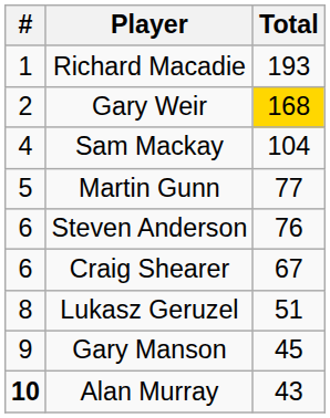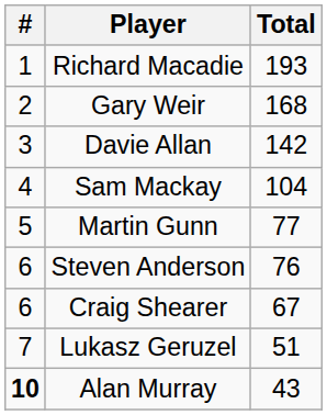Gary Weir | Total: gold background -> no background
+ row: 3 | Davie Allan | 142
Lukasz Geruzel | #: 8 -> 7
- row: 9 | Gary Manson | 45
